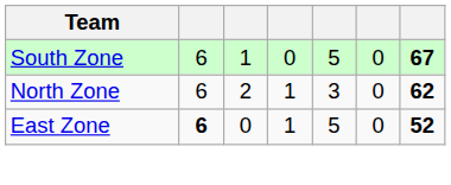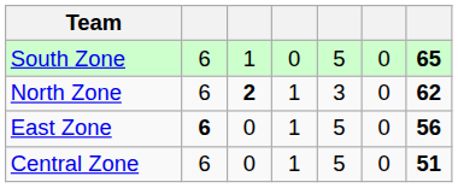South Zone | column 7: 67 -> 65
North Zone | column 3: normal -> bold
East Zone | column 7: 52 -> 56
+ row: Central Zone | 6 | 0 | 1 | 5 | 0 | 51
